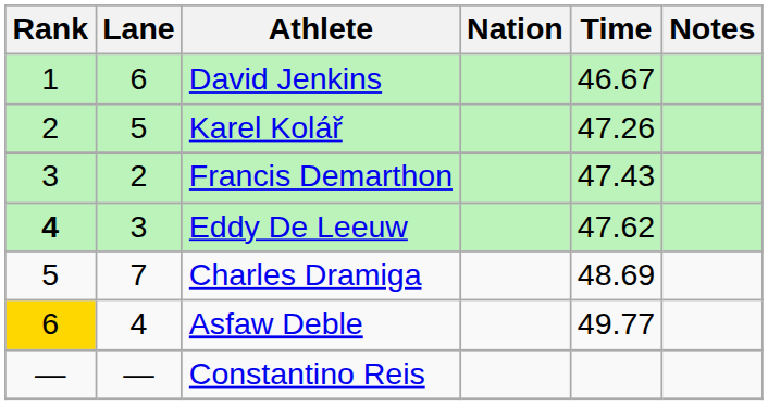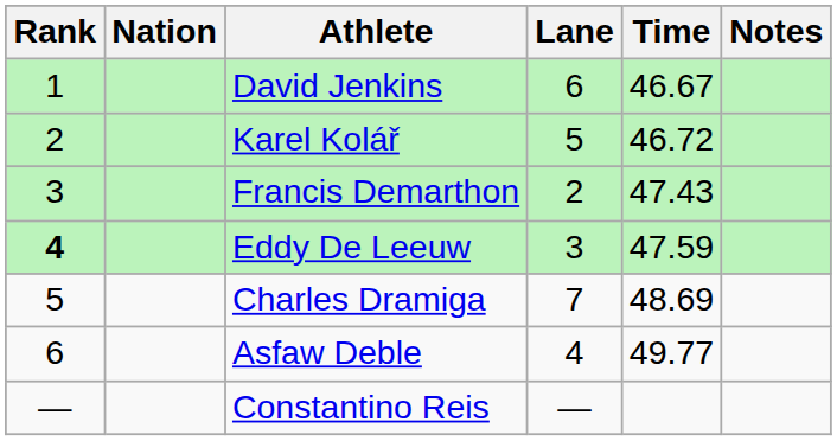columns swapped: Lane <-> Nation
Karel Kolář | Time: 47.26 -> 46.72
Eddy De Leeuw | Time: 47.62 -> 47.59
Asfaw Deble | Rank: gold background -> no background
